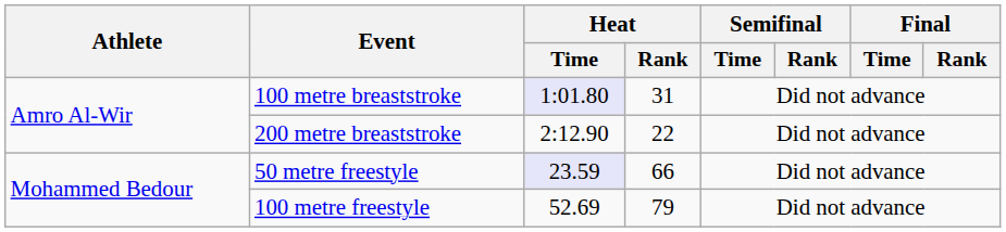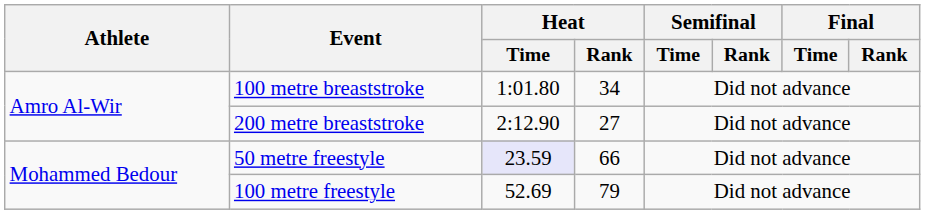100 metre breaststroke | Heat / Time: lavender background -> no background
100 metre breaststroke | Heat / Rank: 31 -> 34
200 metre breaststroke | Heat / Rank: 22 -> 27
